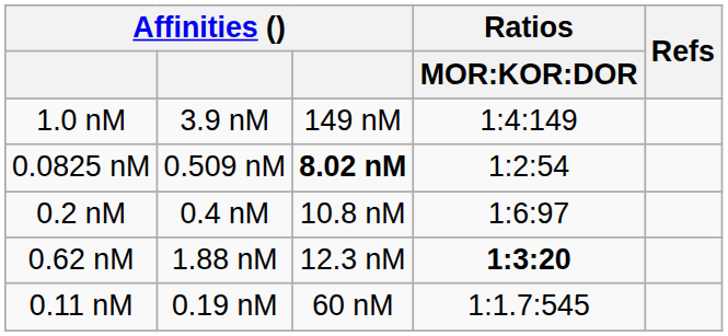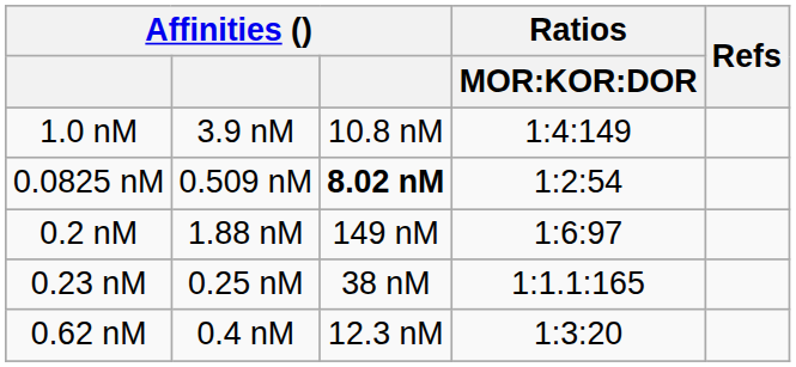1.0 nM | column 3: 149 nM -> 10.8 nM
0.2 nM | column 2: 0.4 nM -> 1.88 nM
0.2 nM | column 3: 10.8 nM -> 149 nM
+ row: 0.23 nM | 0.25 nM | 38 nM | 1:1.1:165
0.62 nM | column 2: 1.88 nM -> 0.4 nM
0.62 nM | Ratios / MOR:KOR:DOR: bold -> normal
- row: 0.11 nM | 0.19 nM | 60 nM | 1:1.7:545
